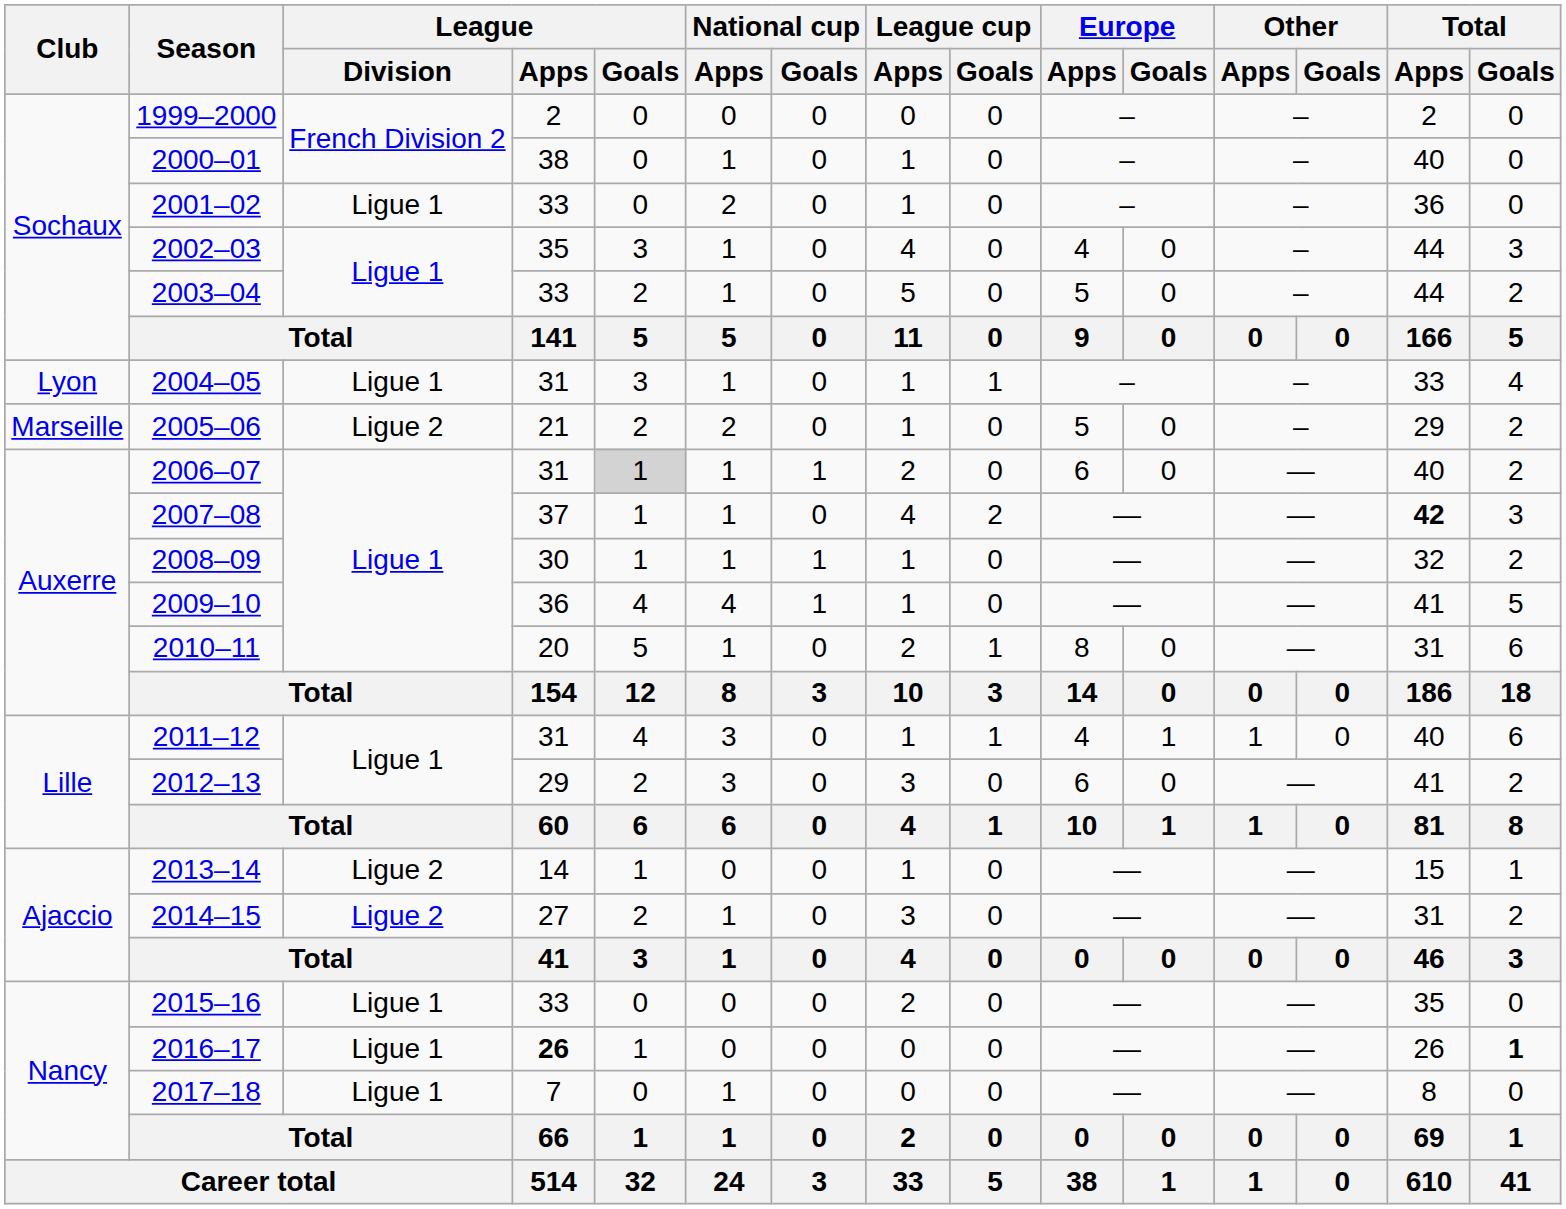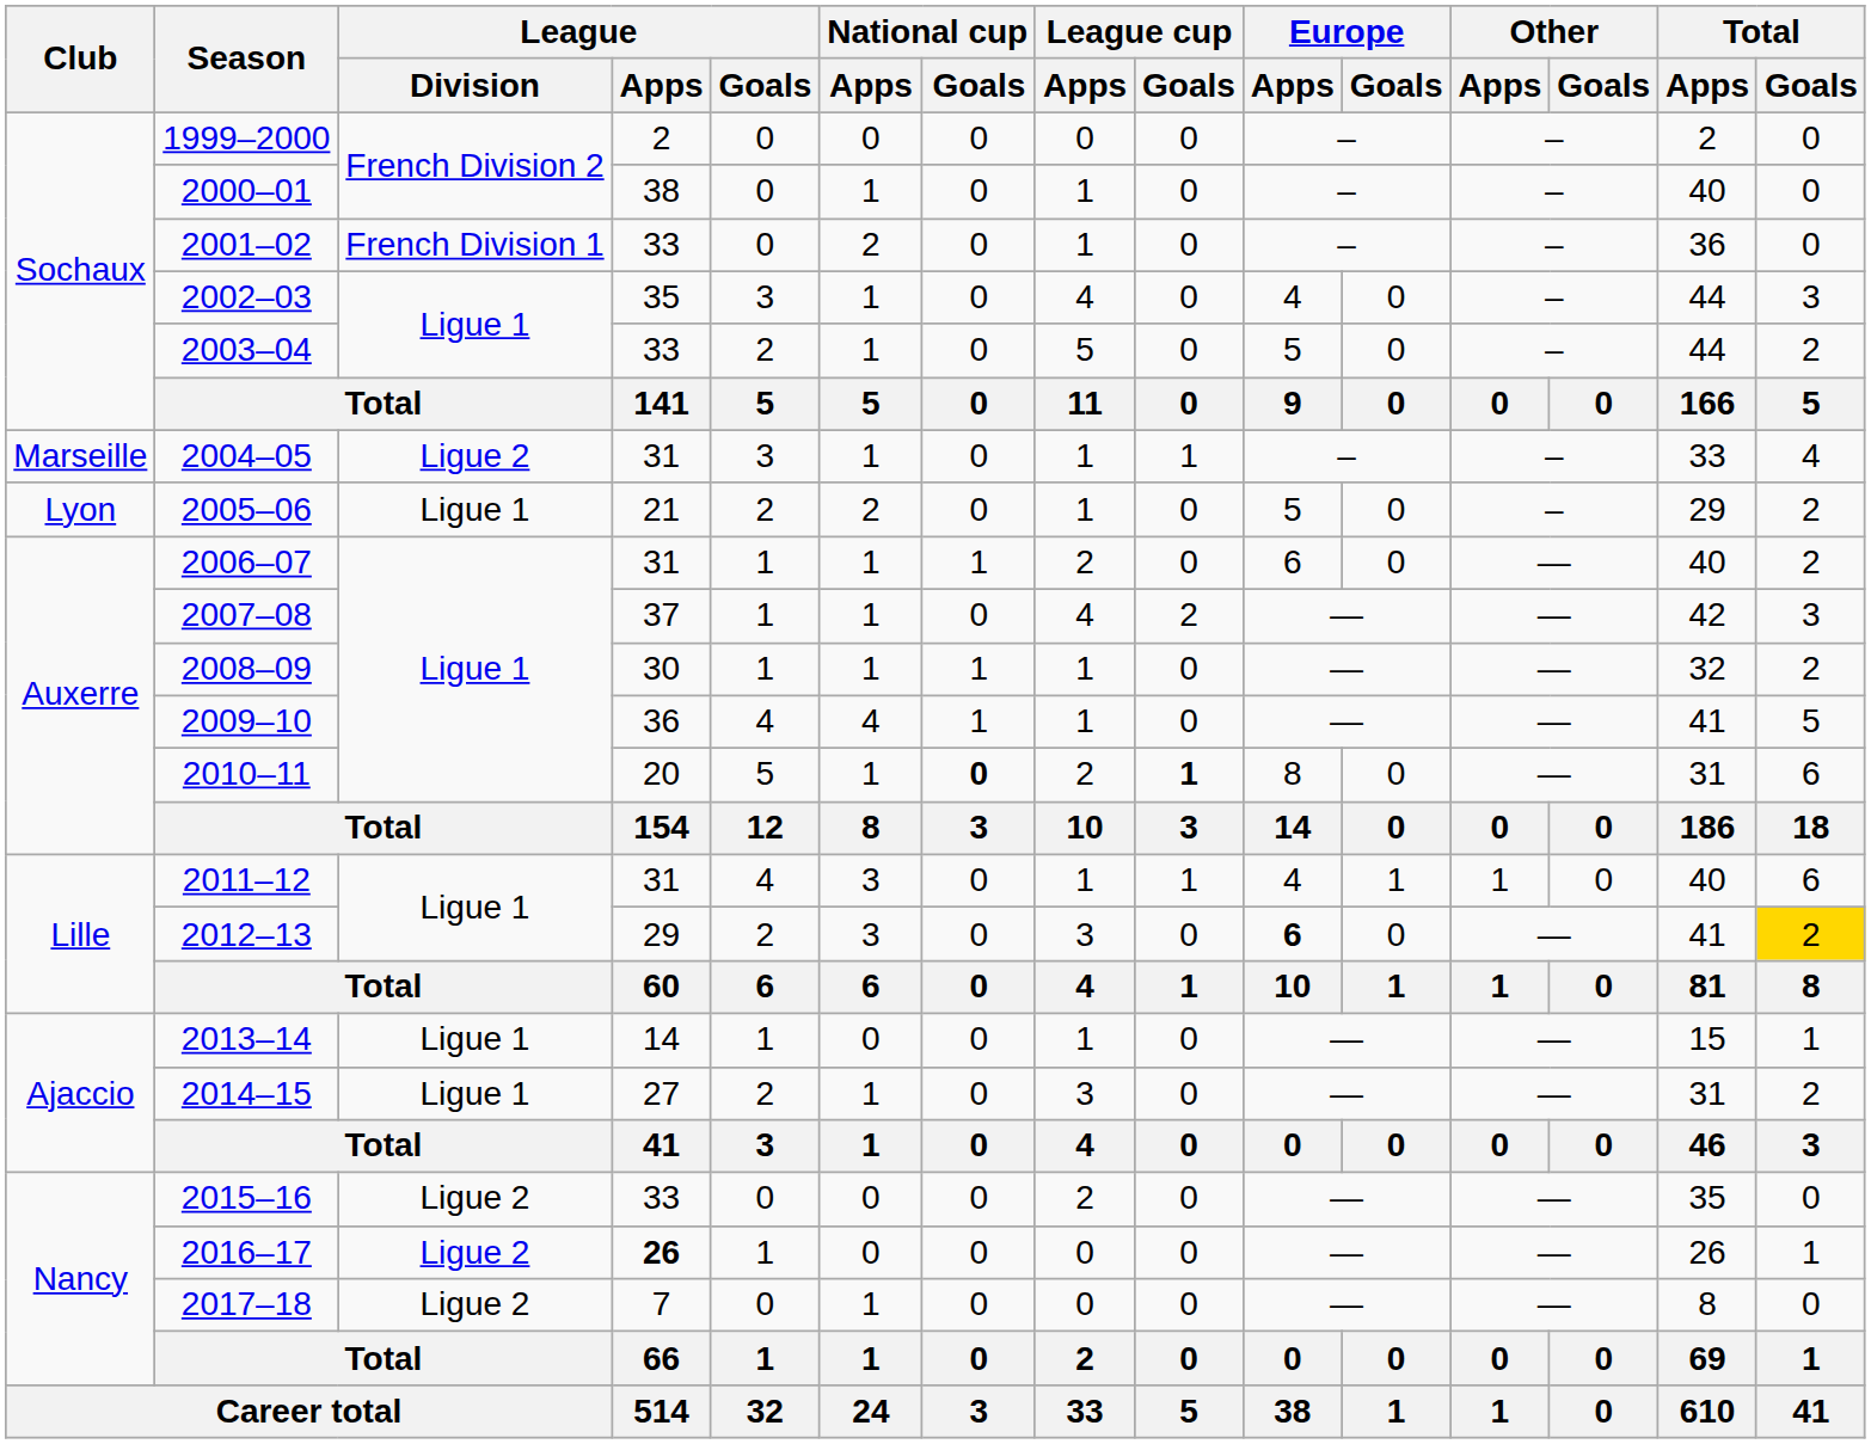2001–02 | League / Division: Ligue 1 -> French Division 1
2004–05 | Club: Lyon -> Marseille
2004–05 | League / Division: Ligue 1 -> Ligue 2
2005–06 | Club: Marseille -> Lyon
2005–06 | League / Division: Ligue 2 -> Ligue 1
2006–07 | League / Goals: lightgrey background -> no background
2007–08 | Total / Apps: bold -> normal
2010–11 | National cup / Goals: normal -> bold
2010–11 | League cup / Goals: normal -> bold
2012–13 | Europe / Apps: normal -> bold
2012–13 | Total / Goals: no background -> gold background
2013–14 | League / Division: Ligue 2 -> Ligue 1
2014–15 | League / Division: Ligue 2 -> Ligue 1
2015–16 | League / Division: Ligue 1 -> Ligue 2
2016–17 | League / Division: Ligue 1 -> Ligue 2
2016–17 | Total / Goals: bold -> normal
2017–18 | League / Division: Ligue 1 -> Ligue 2
